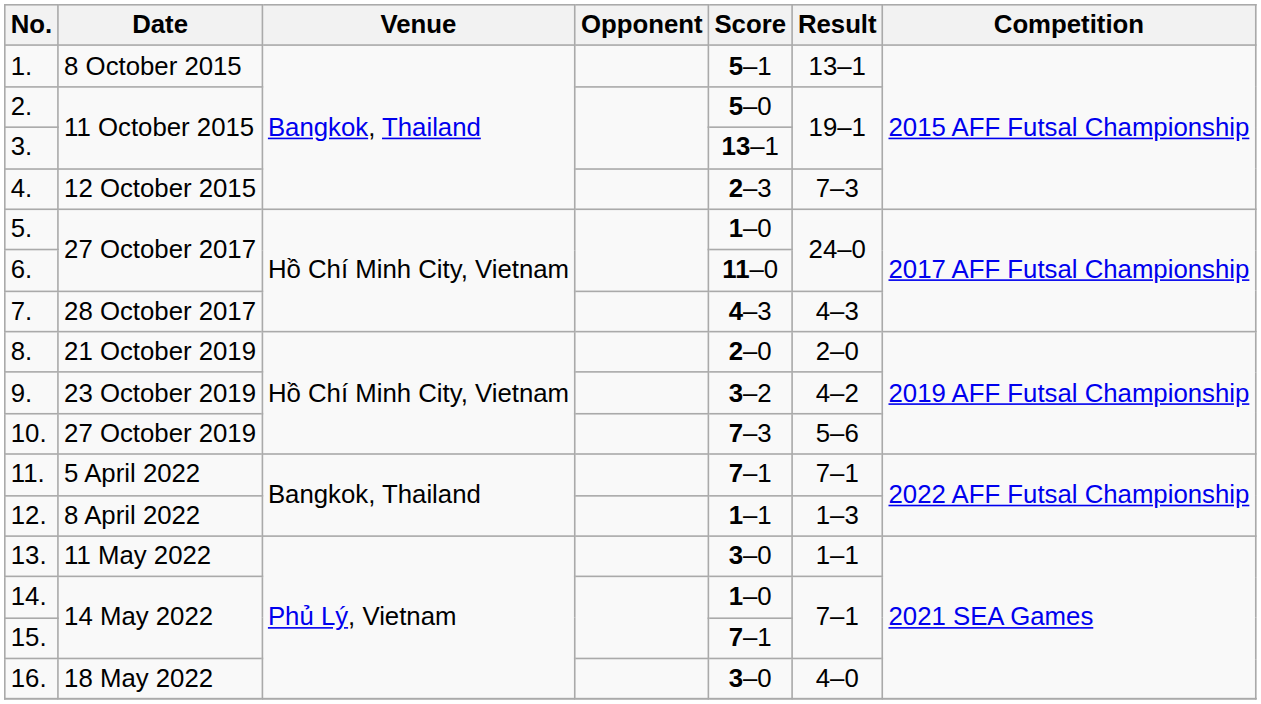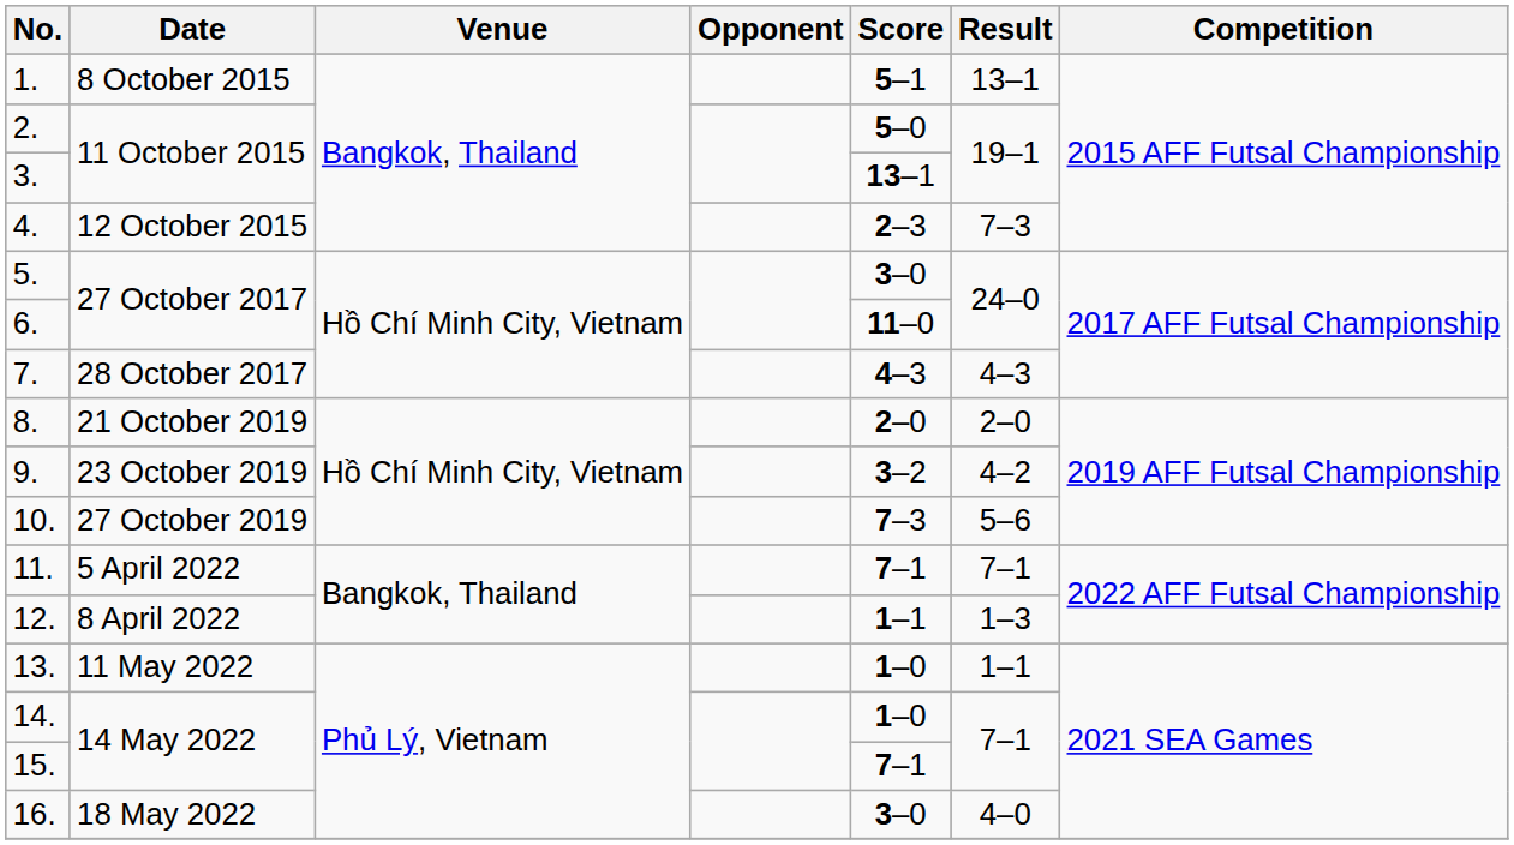5. | Score: 1–0 -> 3–0
13. | Score: 3–0 -> 1–0
